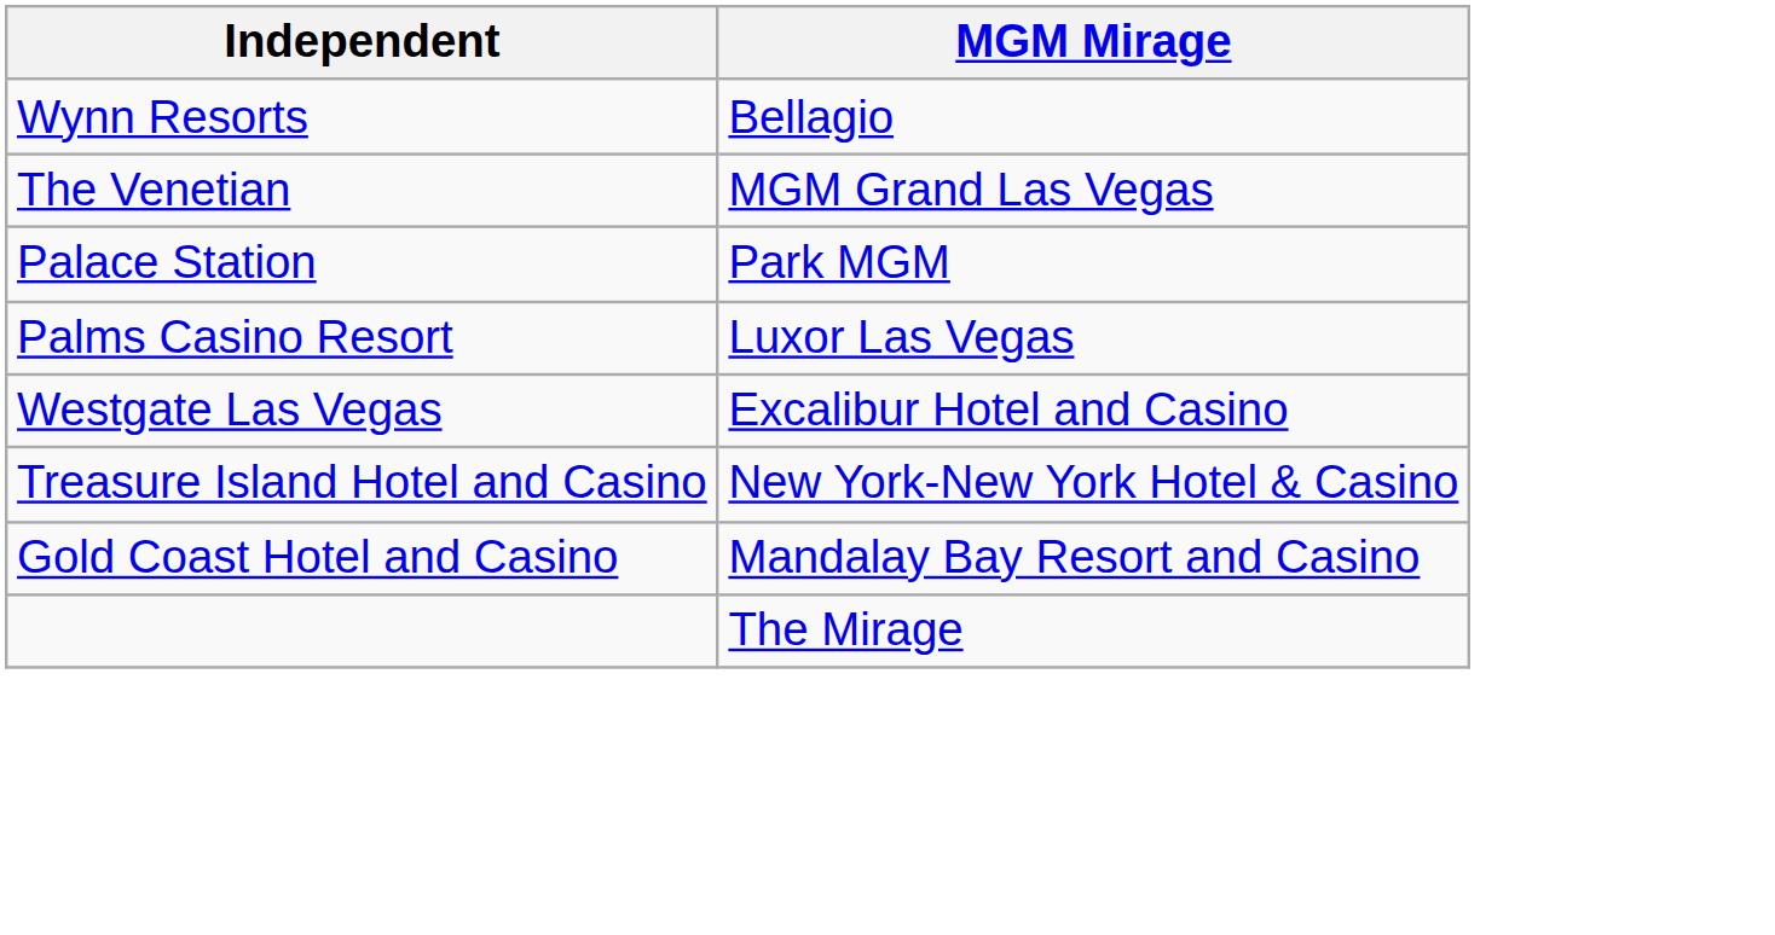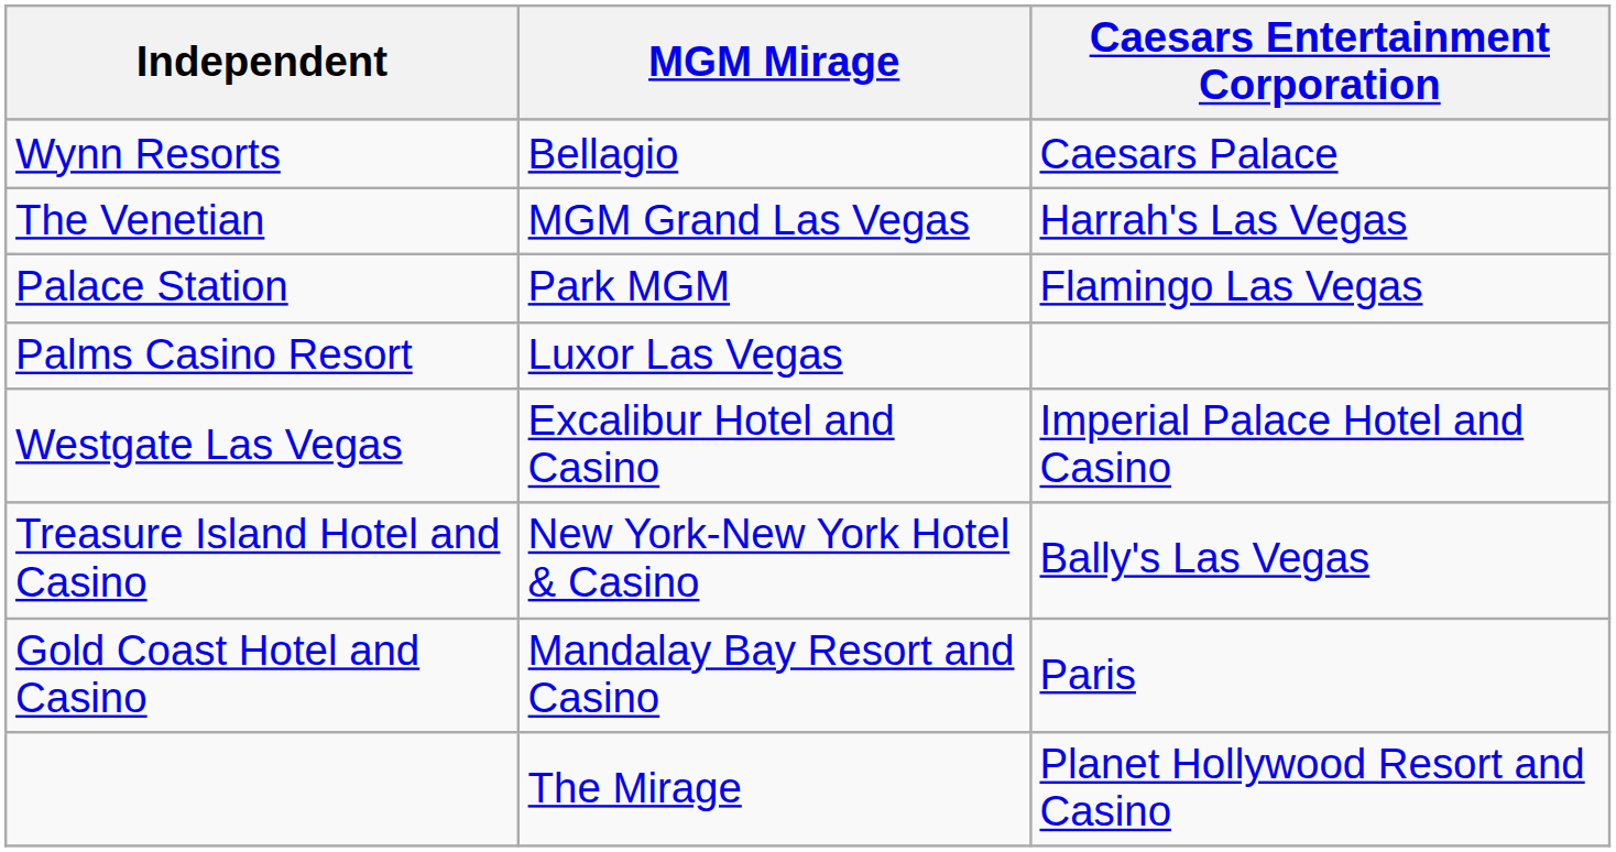+ column: Caesars Entertainment Corporation | Caesars Palace | Harrah's Las Vegas | Flamingo Las Vegas | Imperial Palace Hotel and Casino | Bally's Las Vegas | Paris | Planet Hollywood Resort and Casino
